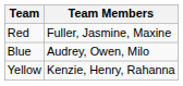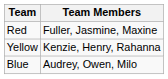rows swapped: Blue <-> Yellow
